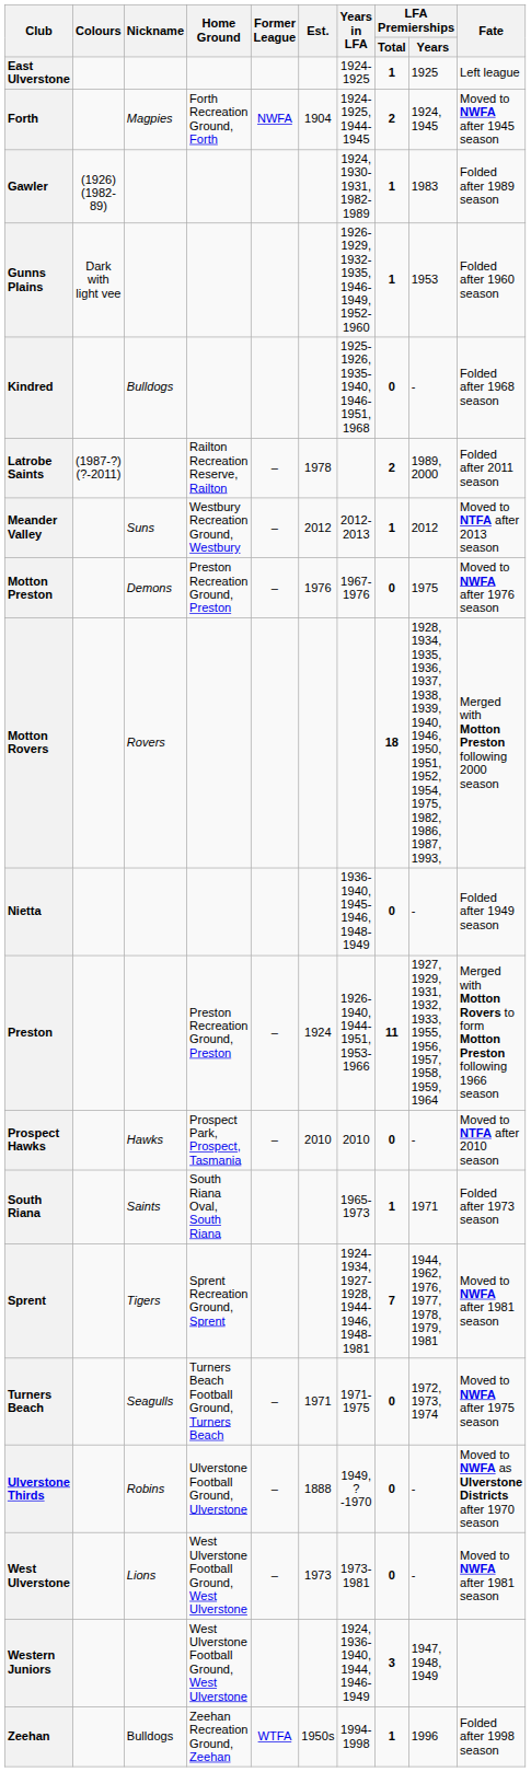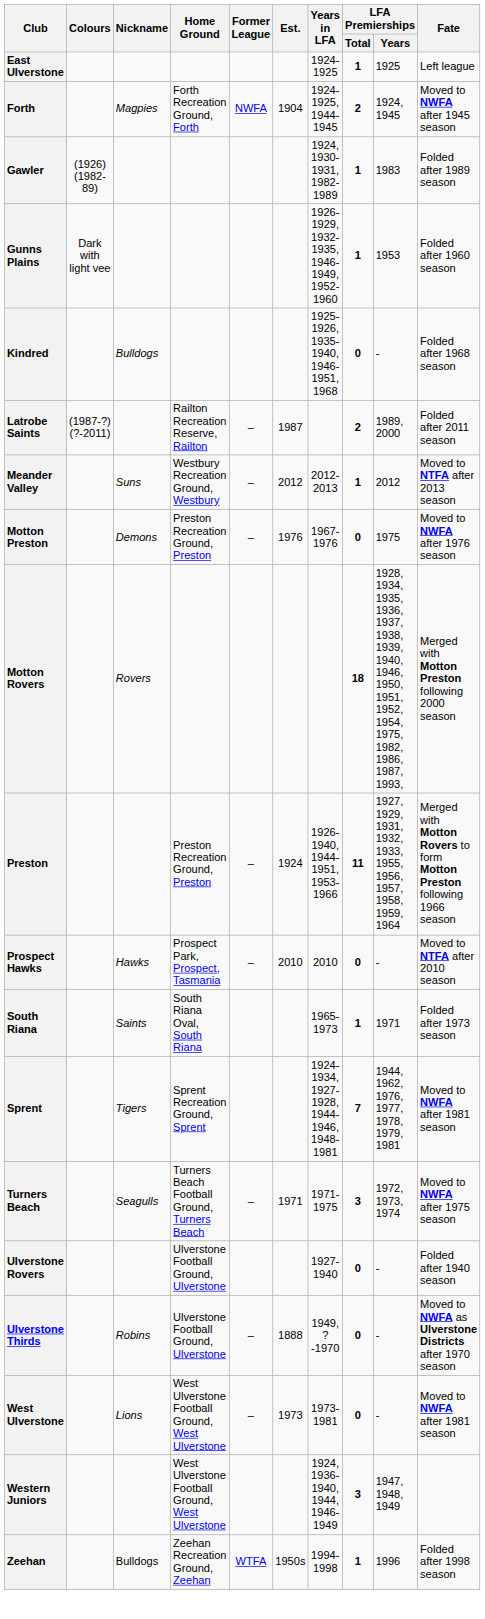Latrobe Saints | Est.: 1978 -> 1987
- row: Nietta | 1936-1940, 1945-1946, 1948-1949 | 0 | - | Folded after 1949 season
Turners Beach | LFA Premierships / Total: 0 -> 3
+ row: Ulverstone Rovers | Ulverstone Football Ground, Ulverstone | 1927-1940 | 0 | - | Folded after 1940 season
